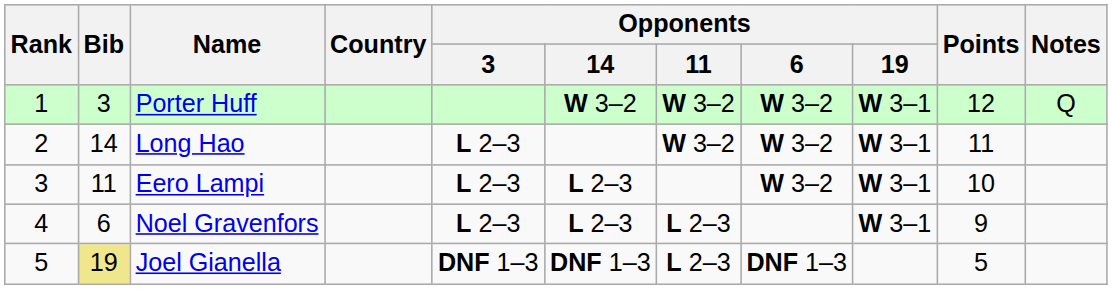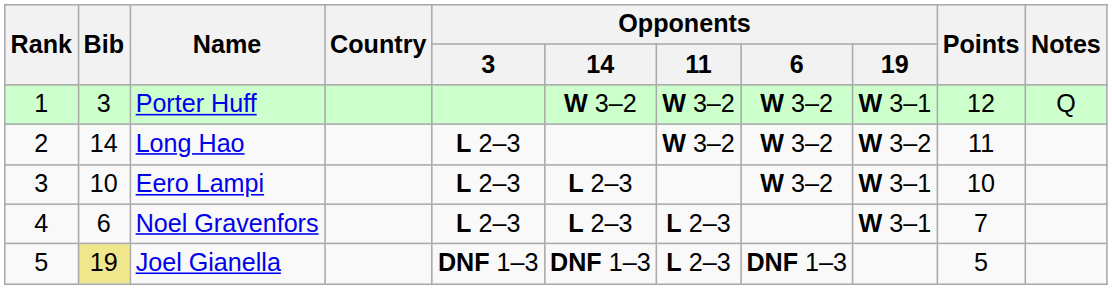Long Hao | Opponents / 19: W 3–1 -> W 3–2
Eero Lampi | Bib: 11 -> 10
Noel Gravenfors | Points: 9 -> 7
